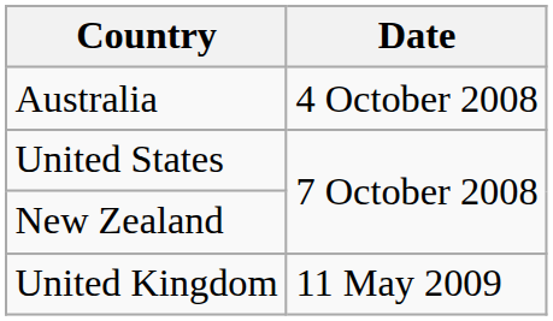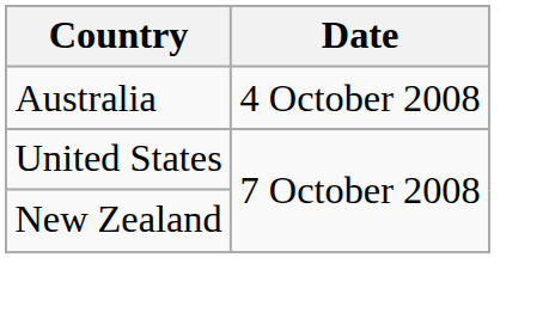- row: United Kingdom | 11 May 2009
